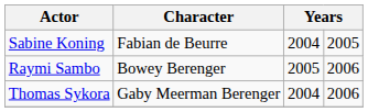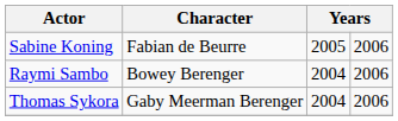Sabine Koning | column 3: 2004 -> 2005
Sabine Koning | column 4: 2005 -> 2006
Raymi Sambo | column 3: 2005 -> 2004
